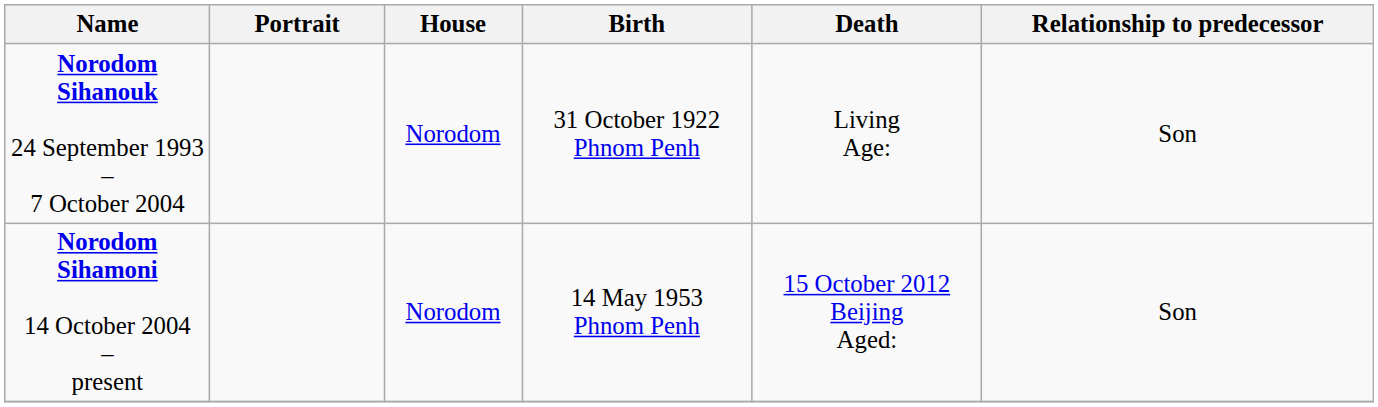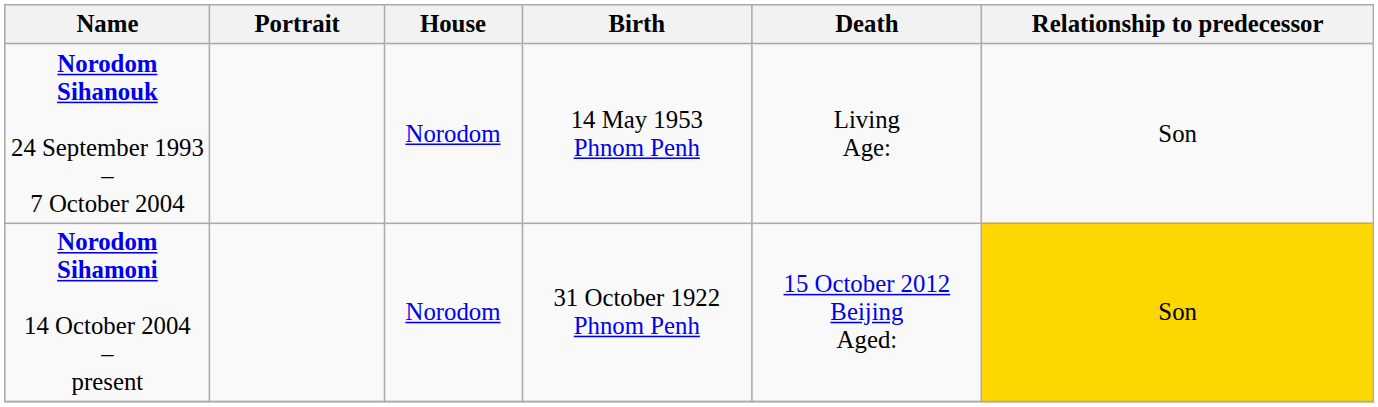Norodom Sihanouk 24 September 1993 – 7 October 2004 | Birth: 31 October 1922 Phnom Penh -> 14 May 1953 Phnom Penh
Norodom Sihamoni 14 October 2004 – present | Birth: 14 May 1953 Phnom Penh -> 31 October 1922 Phnom Penh
Norodom Sihamoni 14 October 2004 – present | Relationship to predecessor: no background -> gold background
